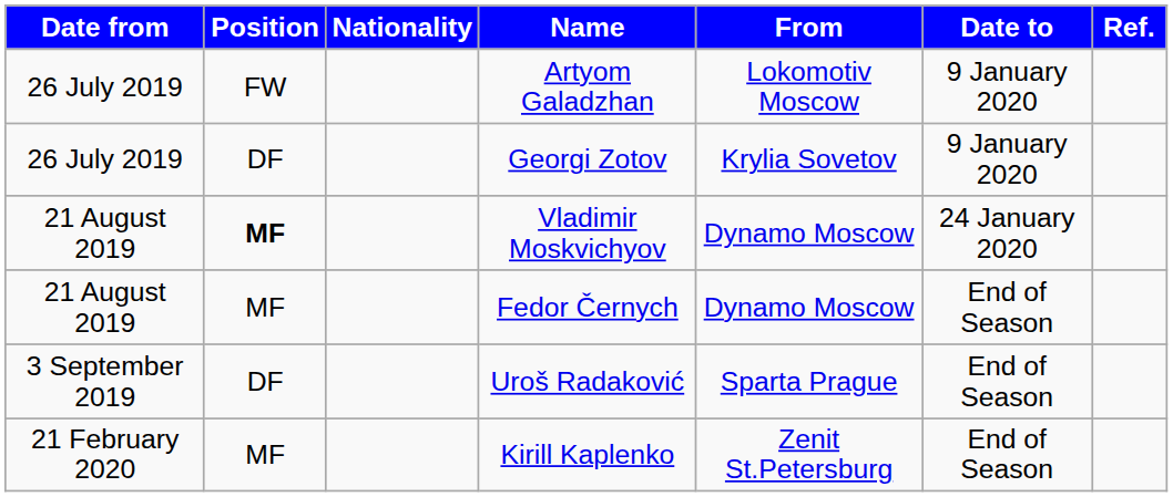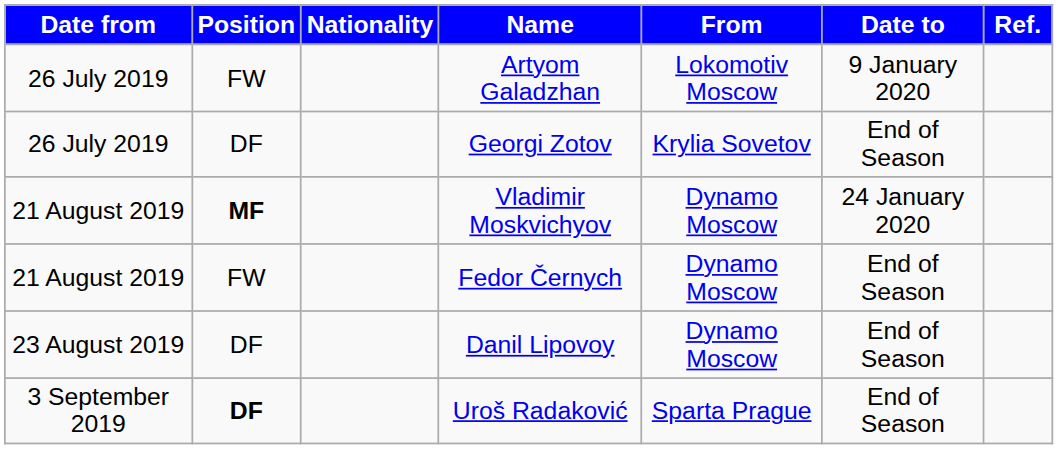Georgi Zotov | Date to: 9 January 2020 -> End of Season
Fedor Černych | Position: MF -> FW
+ row: 23 August 2019 | DF | Danil Lipovoy | Dynamo Moscow | End of Season
Uroš Radaković | Position: normal -> bold
- row: 21 February 2020 | MF | Kirill Kaplenko | Zenit St.Petersburg | End of Season
